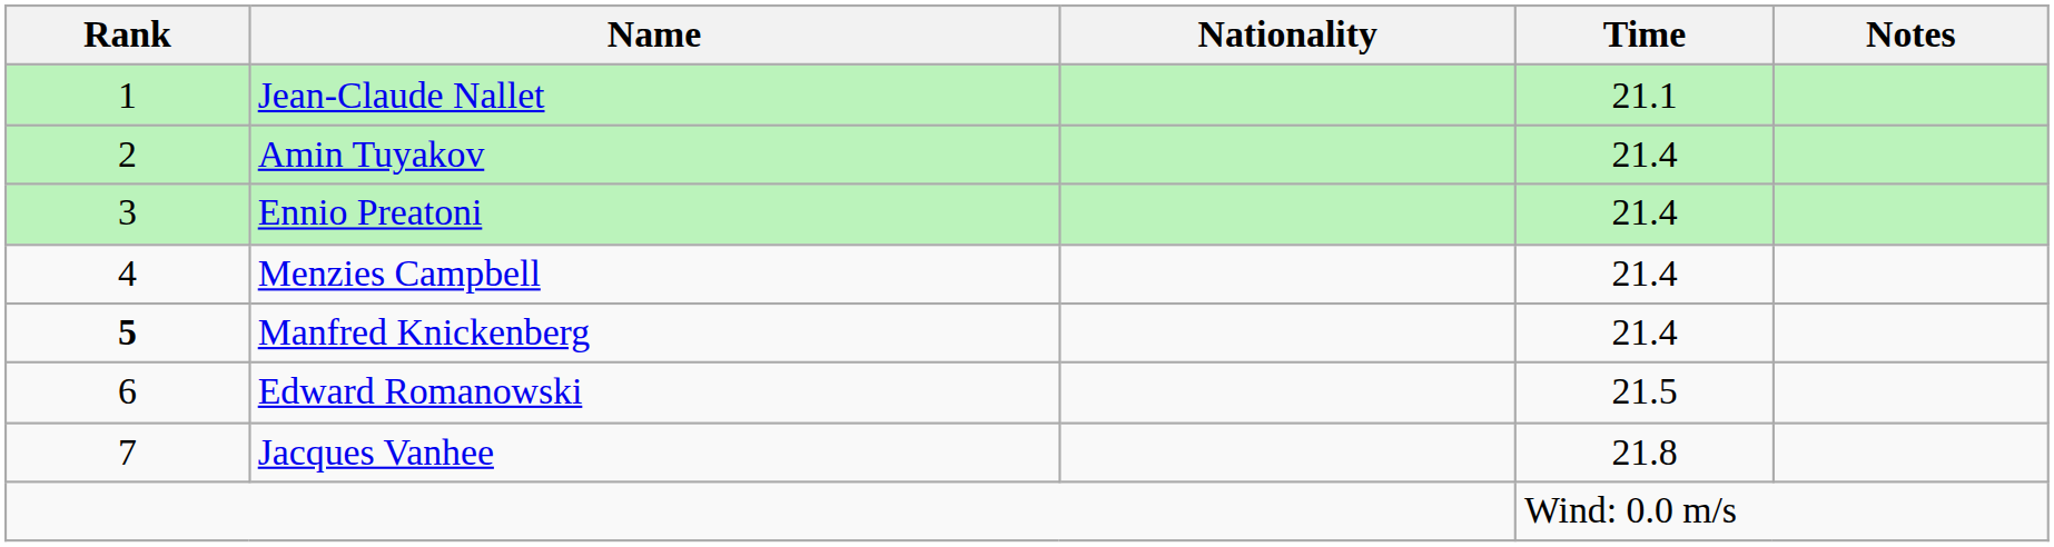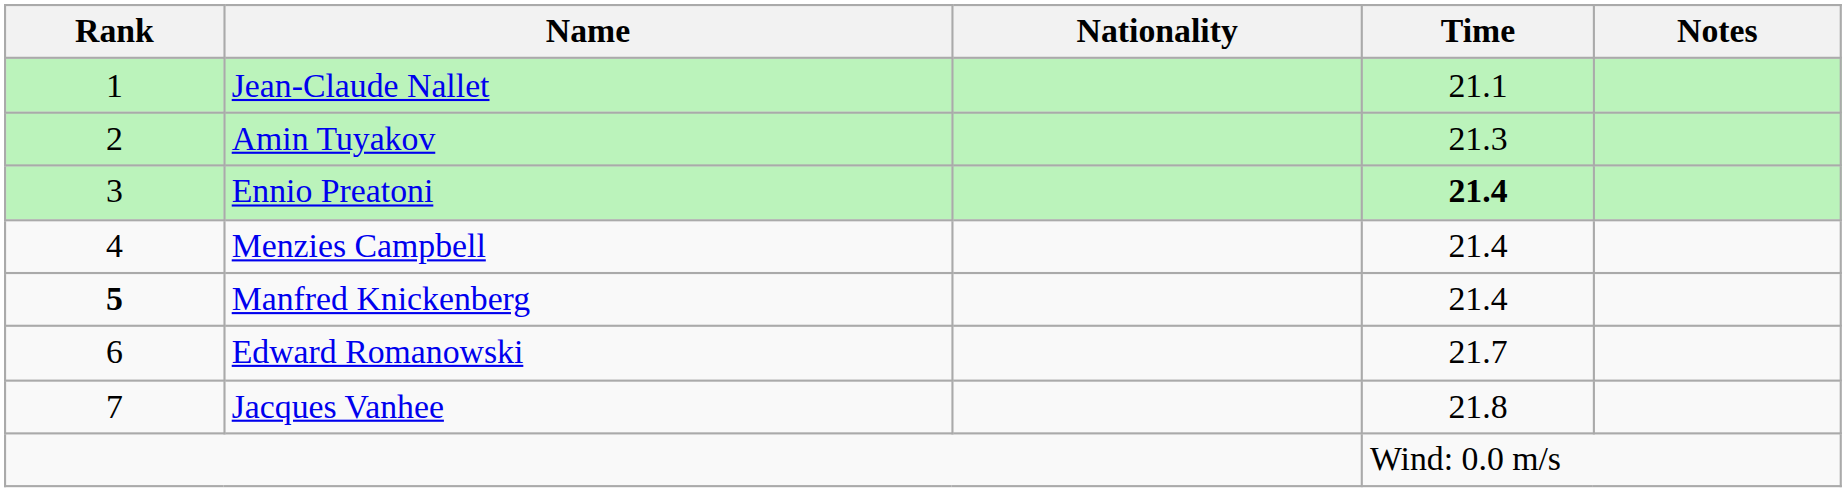Amin Tuyakov | Time: 21.4 -> 21.3
Ennio Preatoni | Time: normal -> bold
Edward Romanowski | Time: 21.5 -> 21.7
